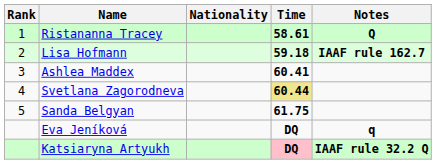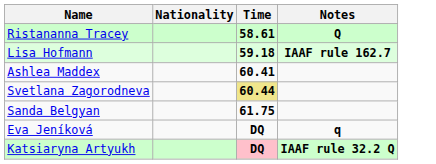- column: Rank | 1 | 2 | 3 | 4 | 5
